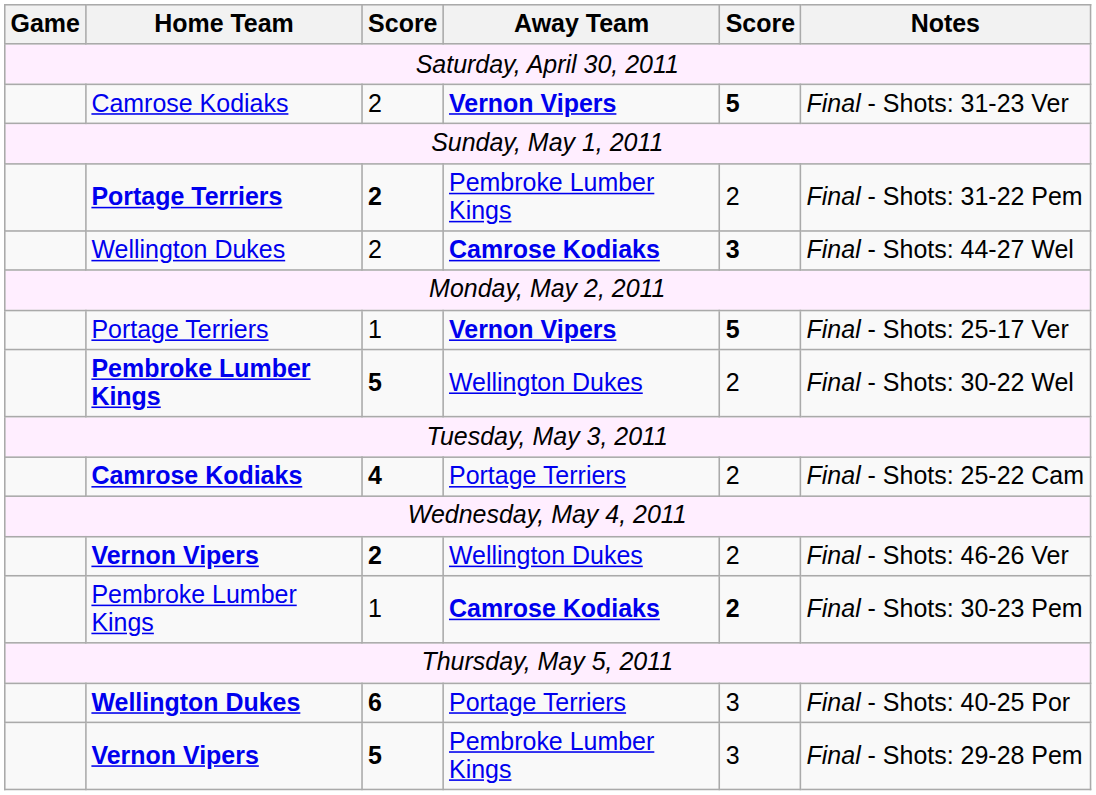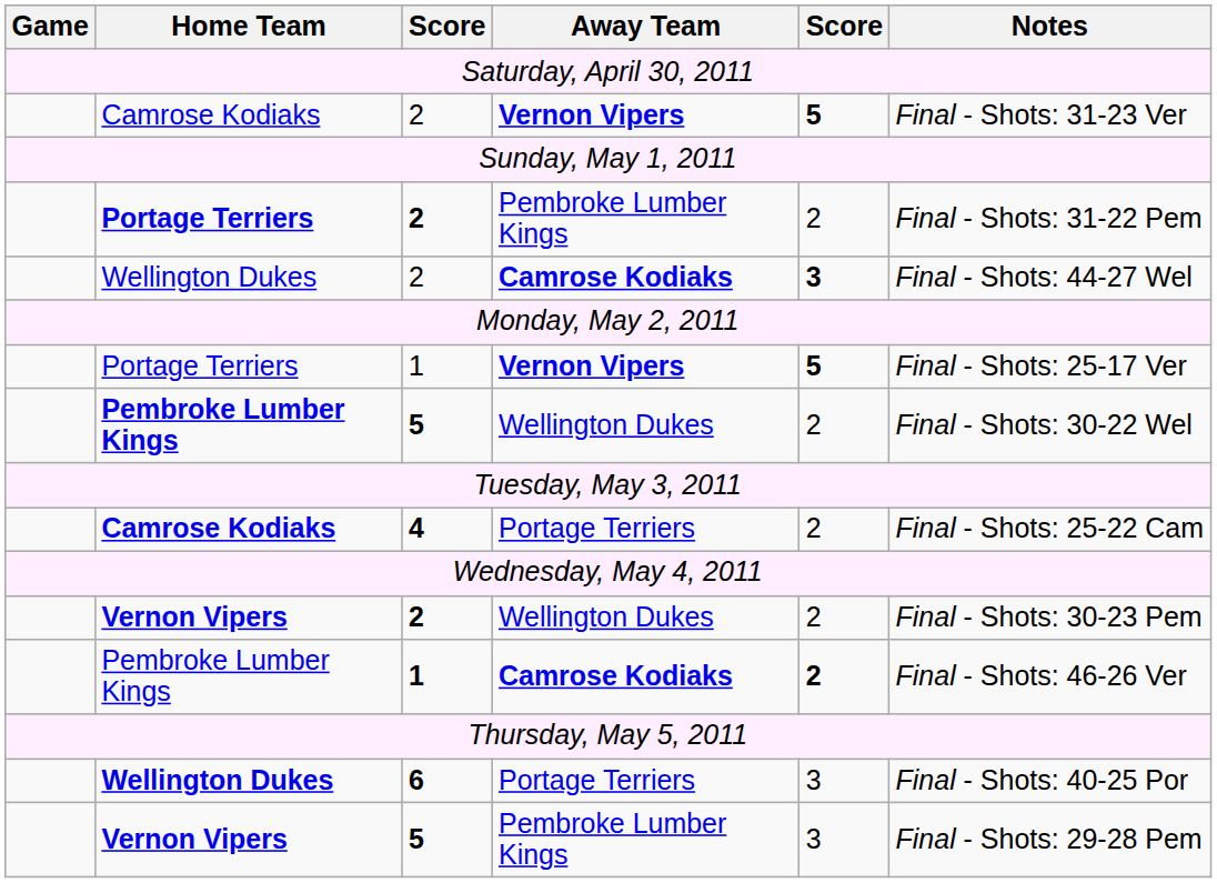Vernon Vipers / Wellington Dukes | Notes: Final - Shots: 46-26 Ver -> Final - Shots: 30-23 Pem
Pembroke Lumber Kings / Camrose Kodiaks | column 3: normal -> bold
Pembroke Lumber Kings / Camrose Kodiaks | Notes: Final - Shots: 30-23 Pem -> Final - Shots: 46-26 Ver
